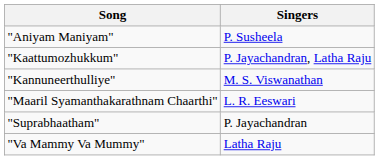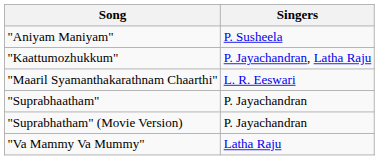- row: "Kannuneerthulliye" | M. S. Viswanathan
+ row: "Suprabhatham" (Movie Version) | P. Jayachandran
